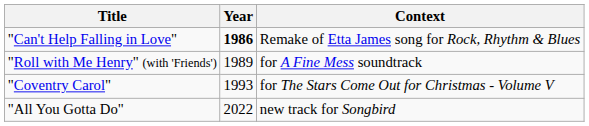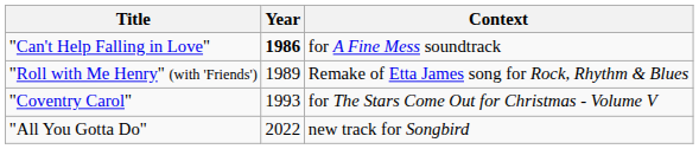"Can't Help Falling in Love" | Context: Remake of Etta James song for Rock, Rhythm & Blues -> for A Fine Mess soundtrack
"Roll with Me Henry" (with 'Friends') | Context: for A Fine Mess soundtrack -> Remake of Etta James song for Rock, Rhythm & Blues
